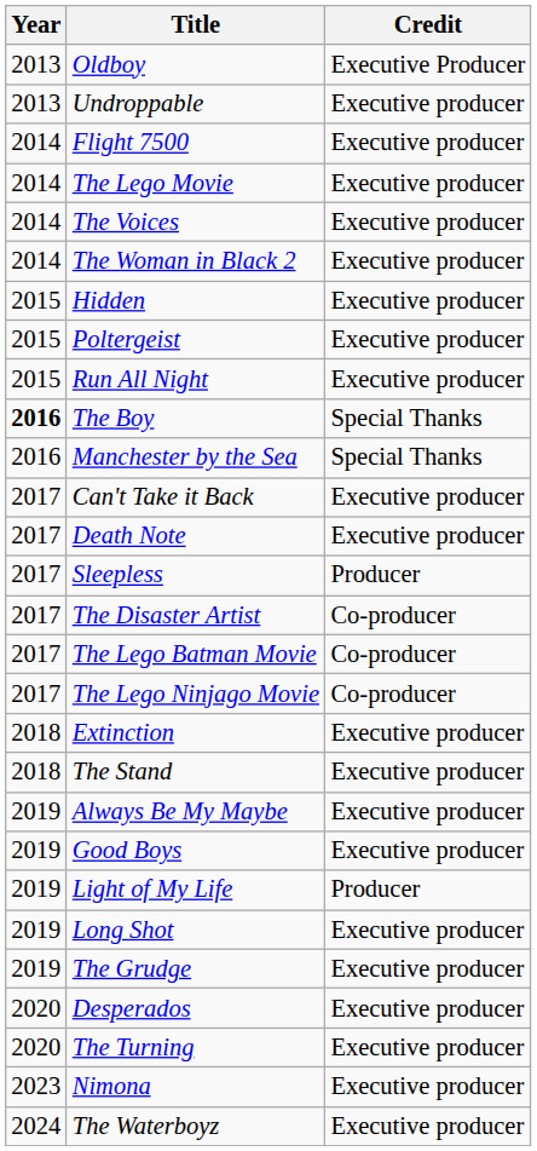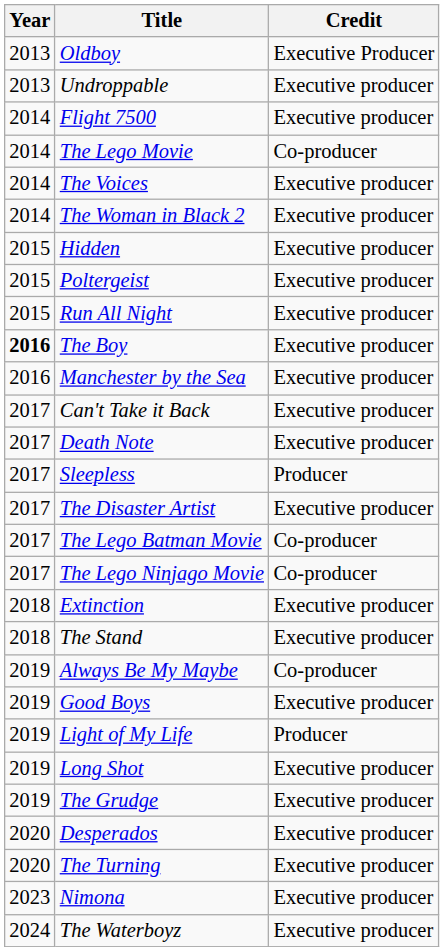The Lego Movie | Credit: Executive producer -> Co-producer
The Boy | Credit: Special Thanks -> Executive producer
Manchester by the Sea | Credit: Special Thanks -> Executive producer
The Disaster Artist | Credit: Co-producer -> Executive producer
Always Be My Maybe | Credit: Executive producer -> Co-producer
